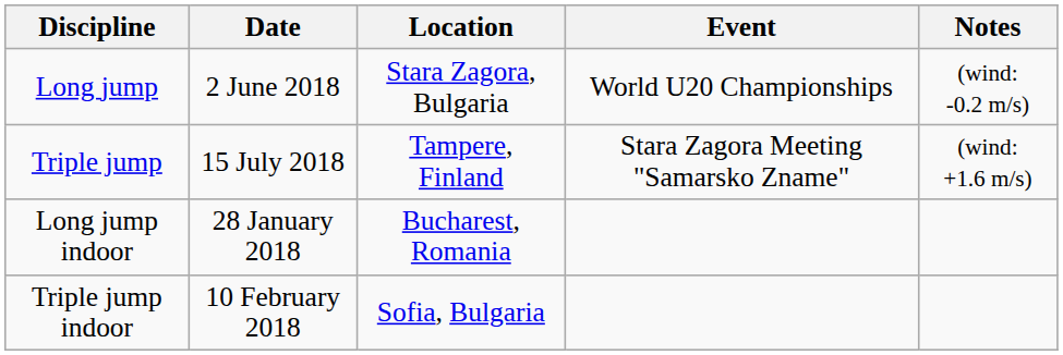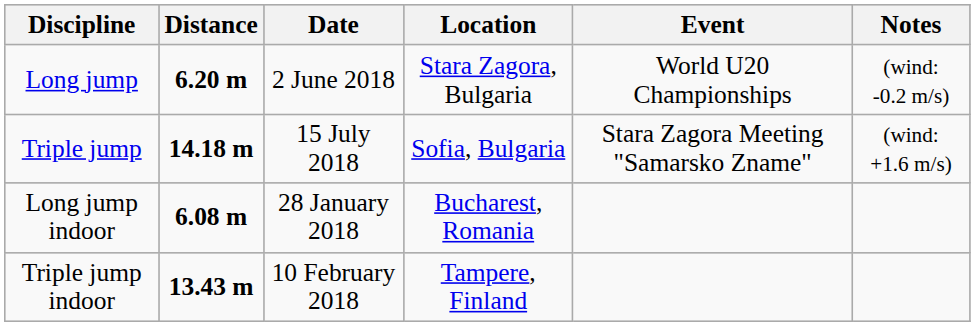+ column: Distance | 6.20 m | 14.18 m | 6.08 m | 13.43 m
Triple jump | Location: Tampere, Finland -> Sofia, Bulgaria
Triple jump indoor | Location: Sofia, Bulgaria -> Tampere, Finland
